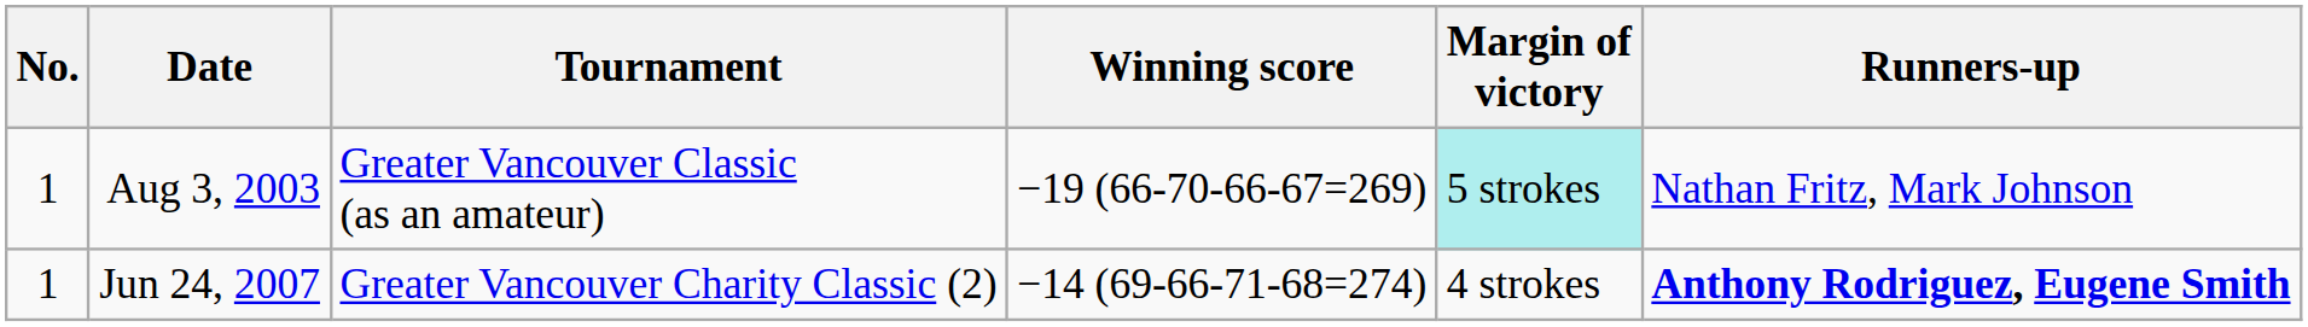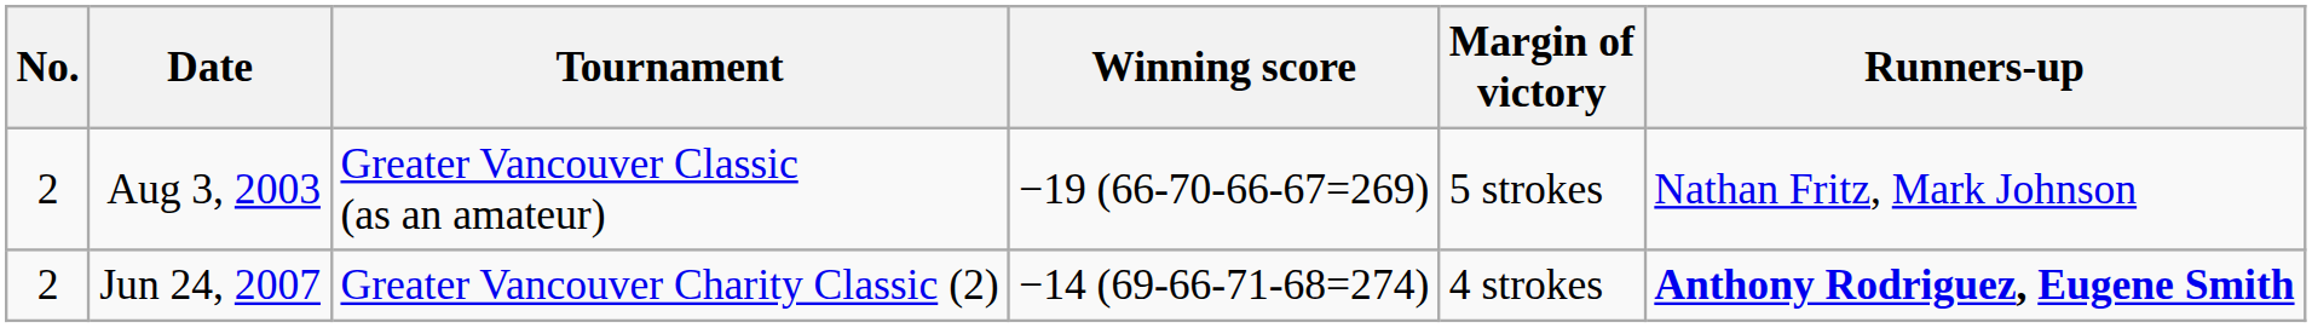Aug 3, 2003 | No.: 1 -> 2
Aug 3, 2003 | Margin of victory: paleturquoise background -> no background
Jun 24, 2007 | No.: 1 -> 2
